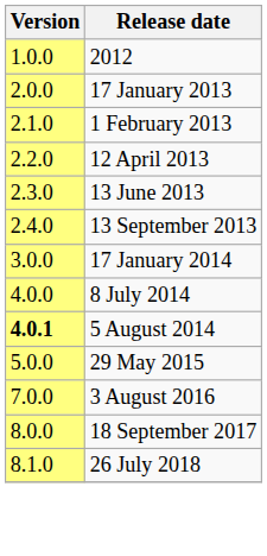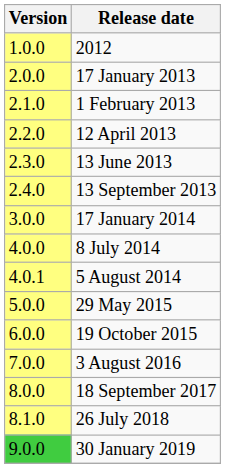5 August 2014 | Version: bold -> normal
+ row: 6.0.0 | 19 October 2015
+ row: 9.0.0 | 30 January 2019
